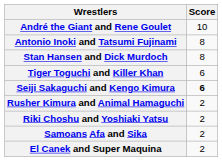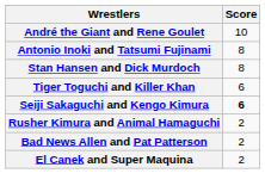- row: Riki Choshu and Yoshiaki Yatsu | 2
+ row: Bad News Allen and Pat Patterson | 2
- row: Samoans Afa and Sika | 2
